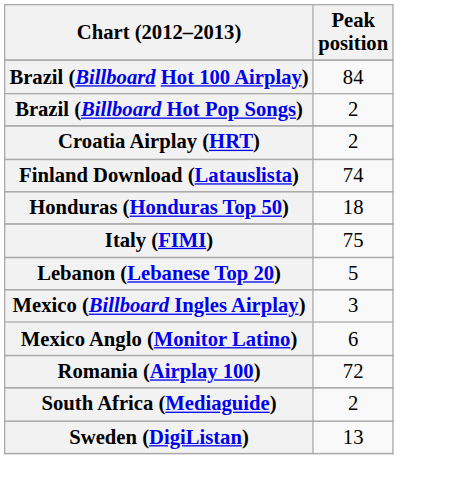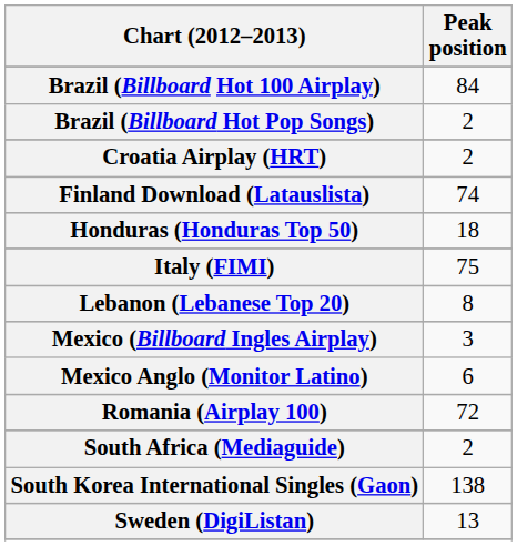Lebanon (Lebanese Top 20) | Peak position: 5 -> 8
+ row: South Korea International Singles (Gaon) | 138
